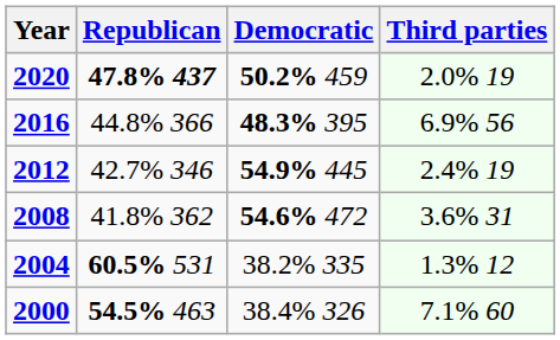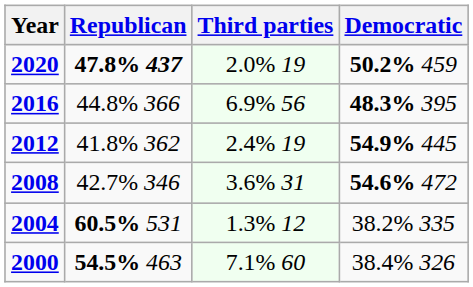columns swapped: Democratic <-> Third parties
2012 | Republican: 42.7% 346 -> 41.8% 362
2008 | Republican: 41.8% 362 -> 42.7% 346
